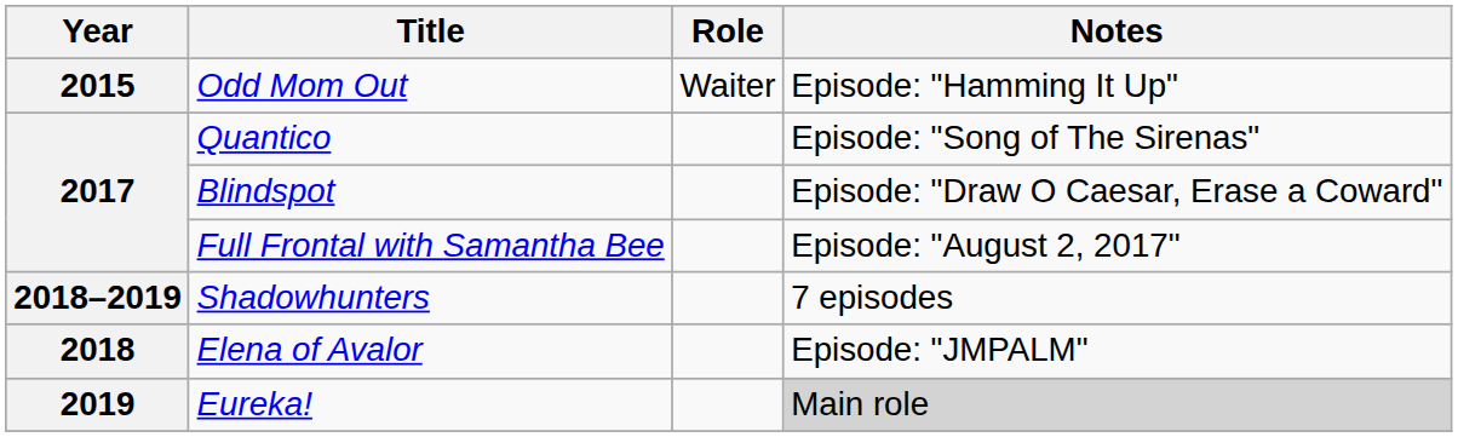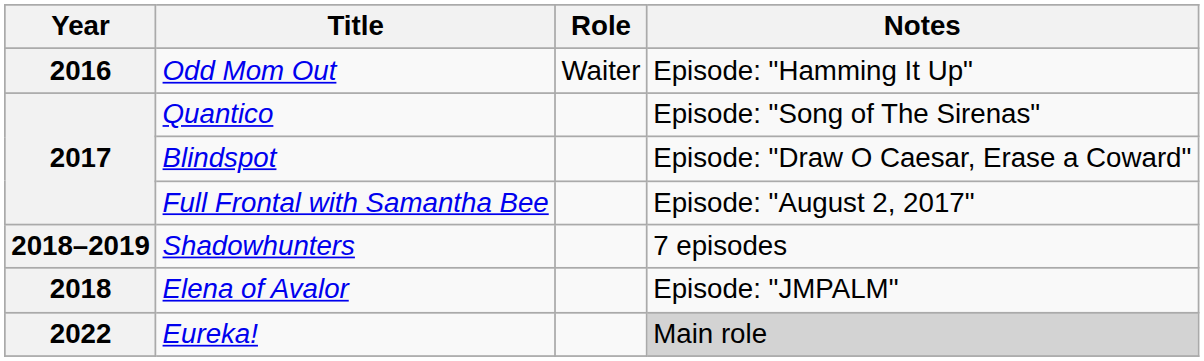Odd Mom Out | Year: 2015 -> 2016
Eureka! | Year: 2019 -> 2022
